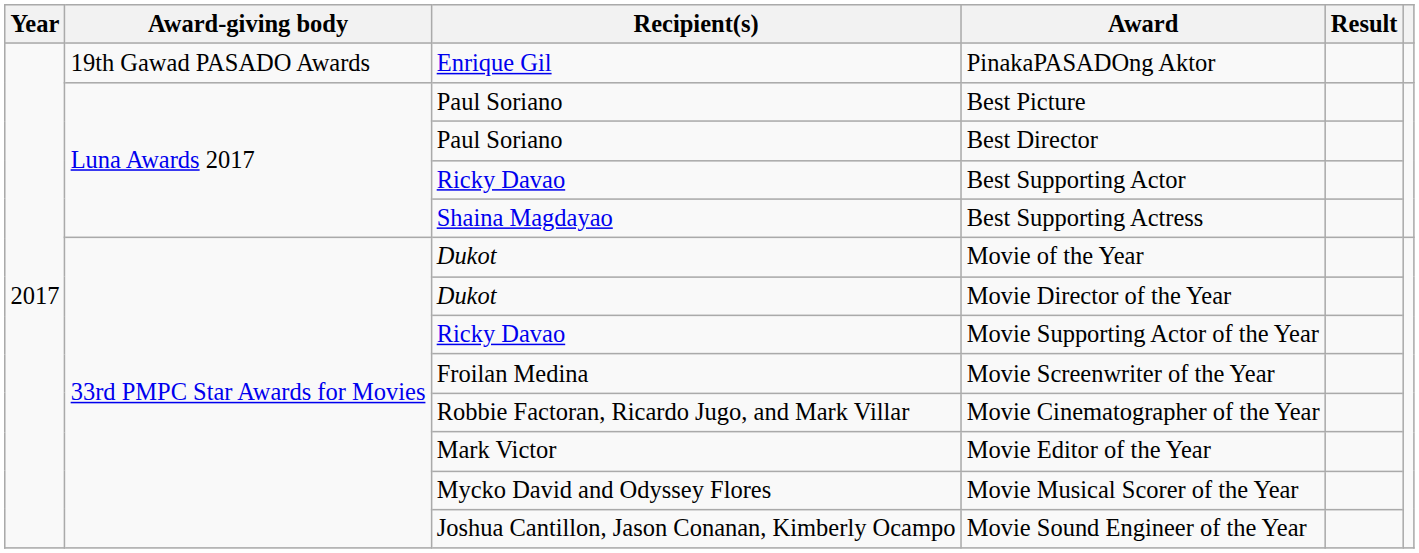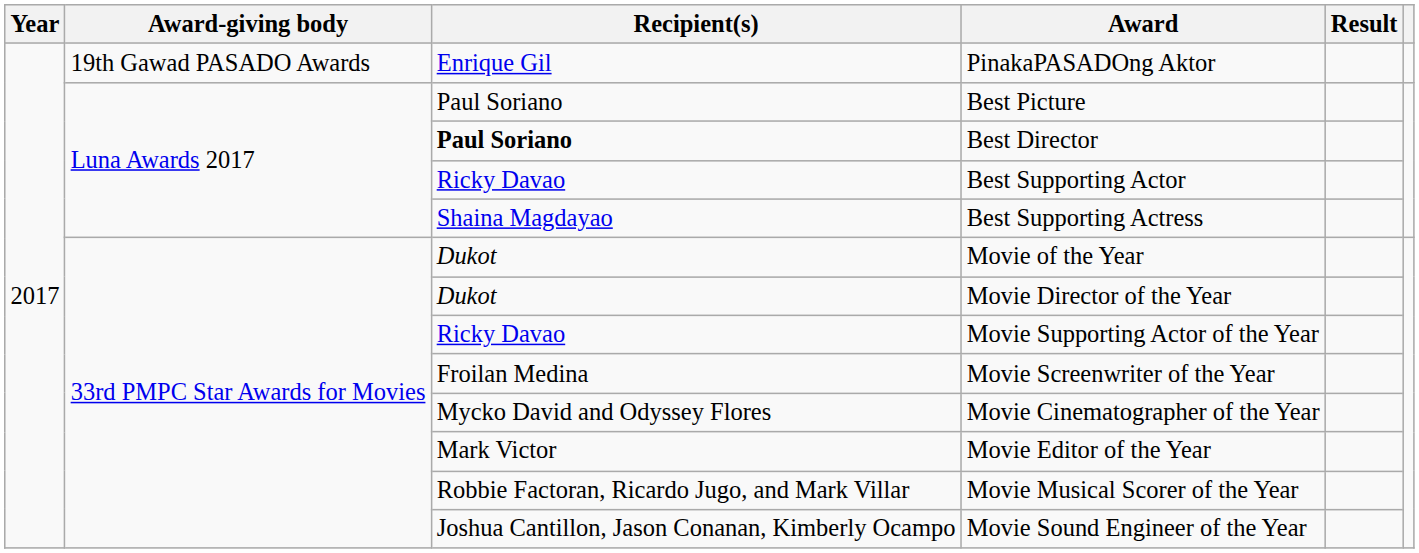Best Director | Recipient(s): normal -> bold
Movie Cinematographer of the Year | Recipient(s): Robbie Factoran, Ricardo Jugo, and Mark Villar -> Mycko David and Odyssey Flores
Movie Musical Scorer of the Year | Recipient(s): Mycko David and Odyssey Flores -> Robbie Factoran, Ricardo Jugo, and Mark Villar
